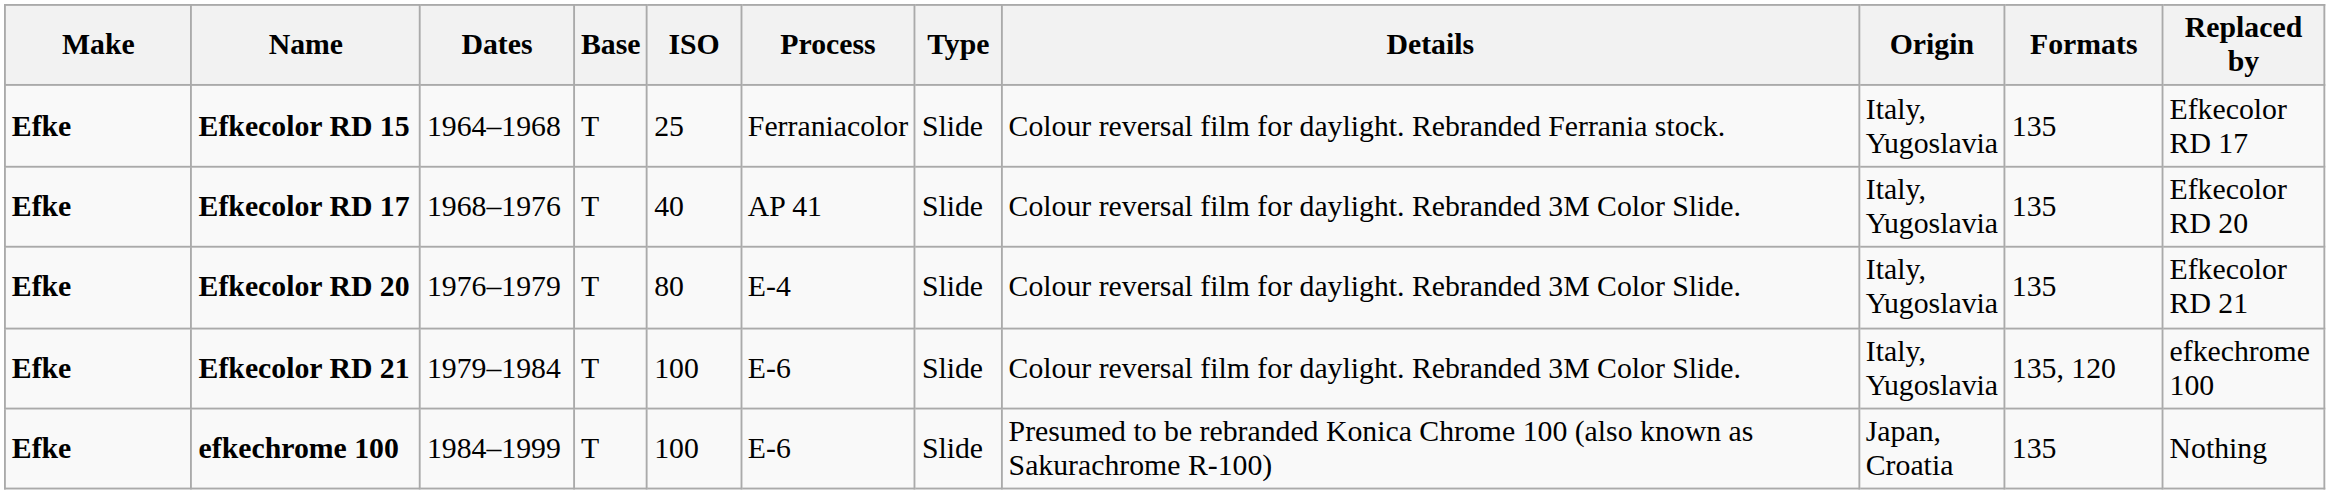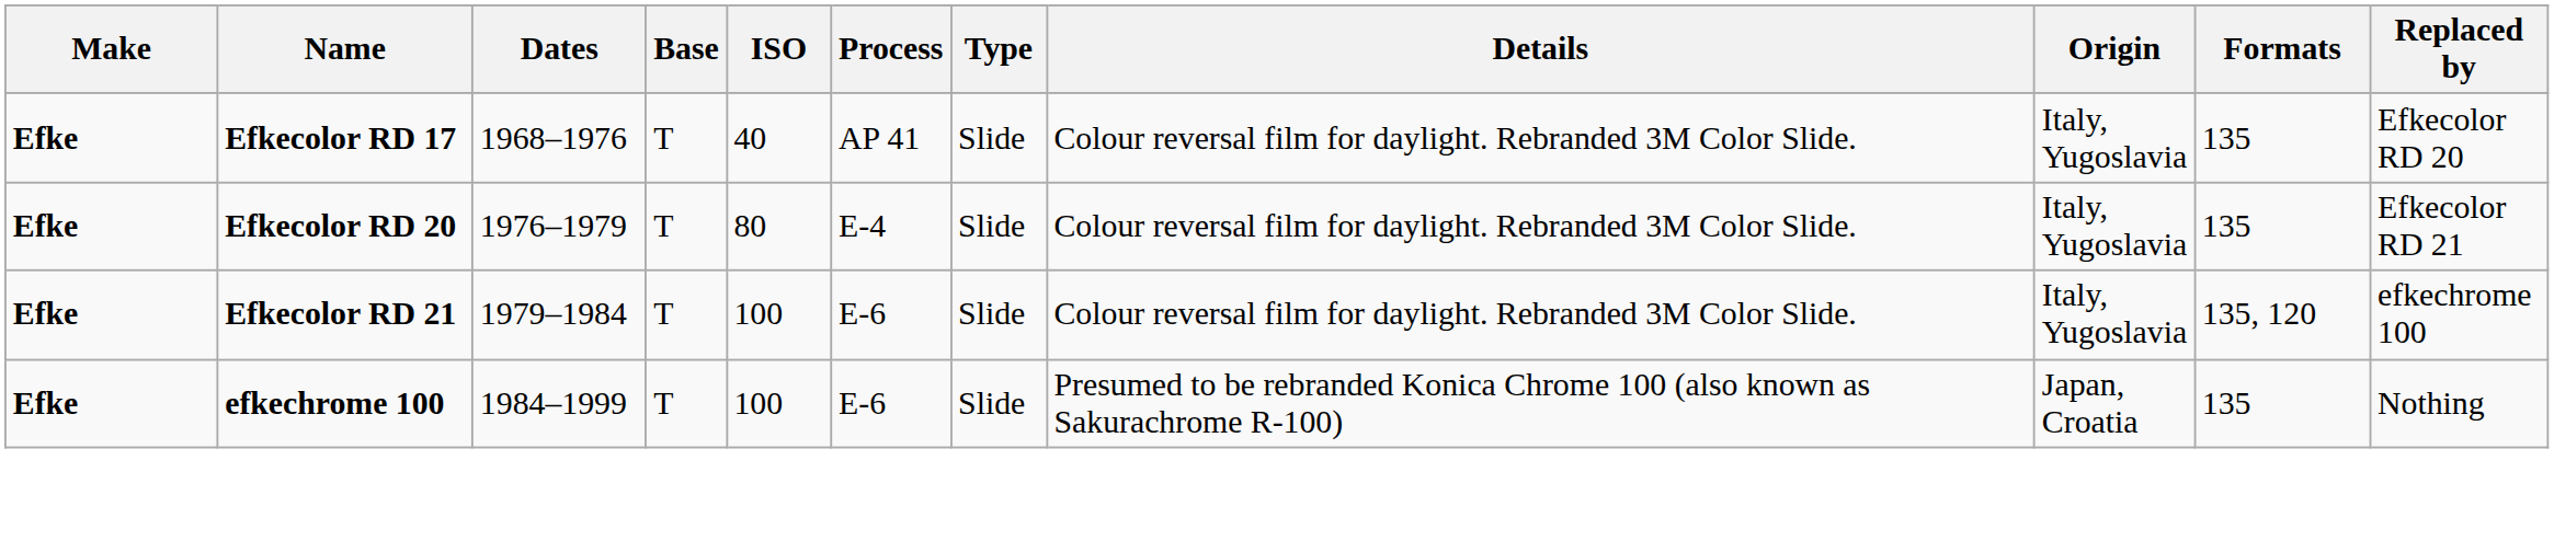- row: Efke | Efkecolor RD 15 | 1964–1968 | T | 25 | Ferraniacolor | Slide | Colour reversal film for daylight. Rebranded Ferrania stock. | Italy, Yugoslavia | 135 | Efkecolor RD 17
